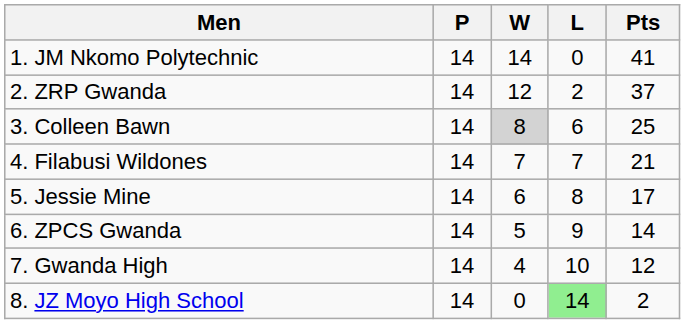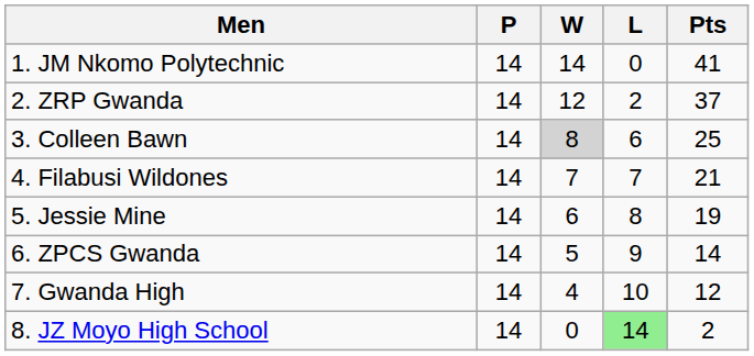5. Jessie Mine | Pts: 17 -> 19
